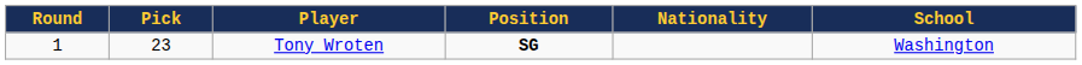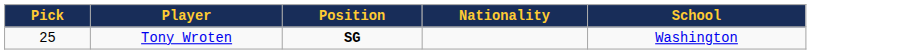- column: Round | 1
Tony Wroten | Pick: 23 -> 25
